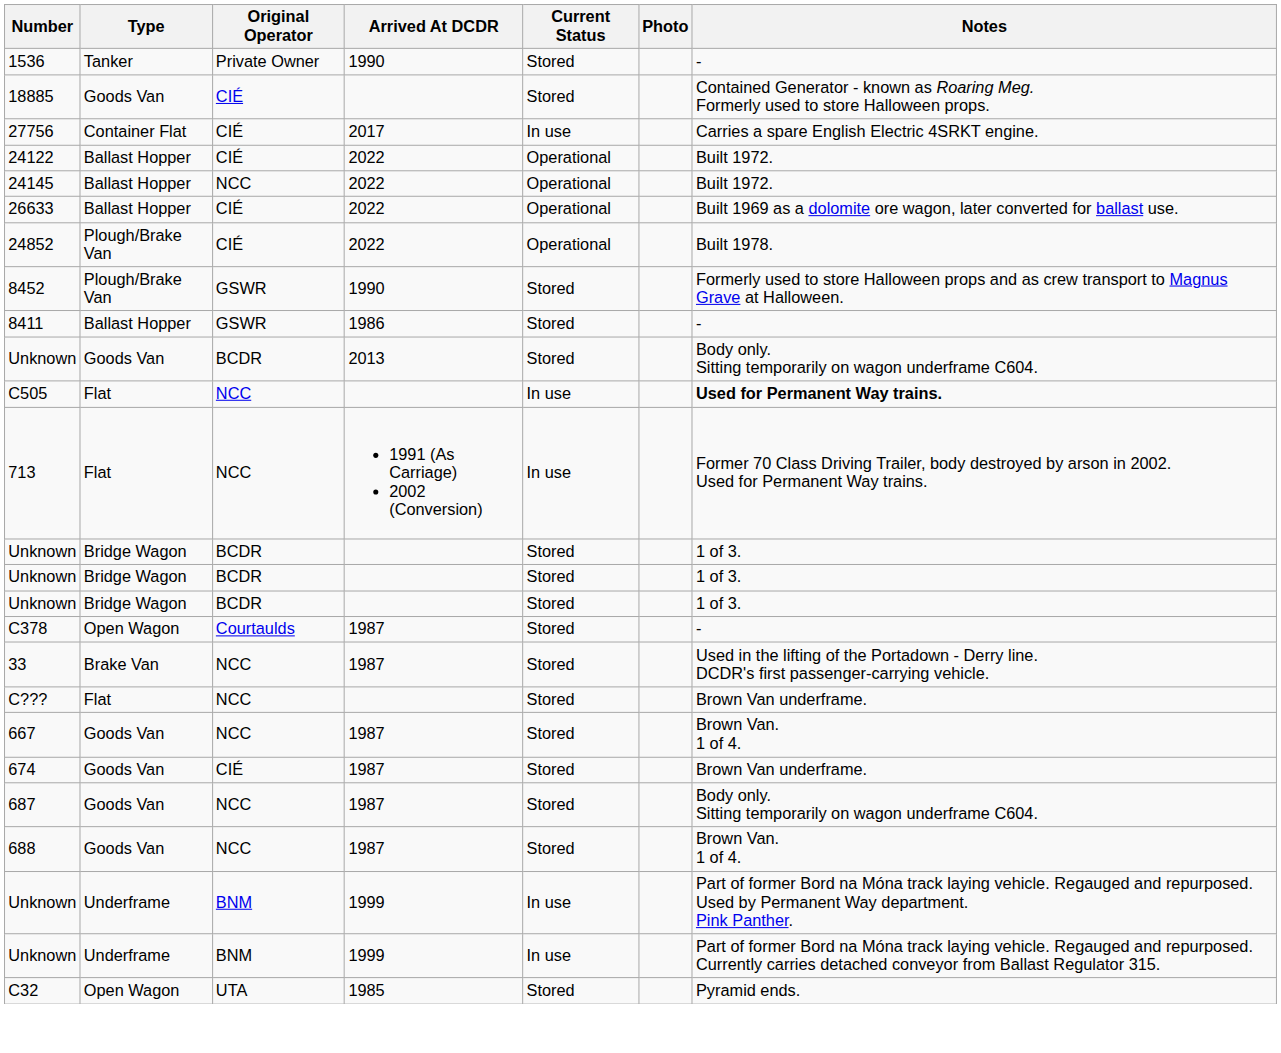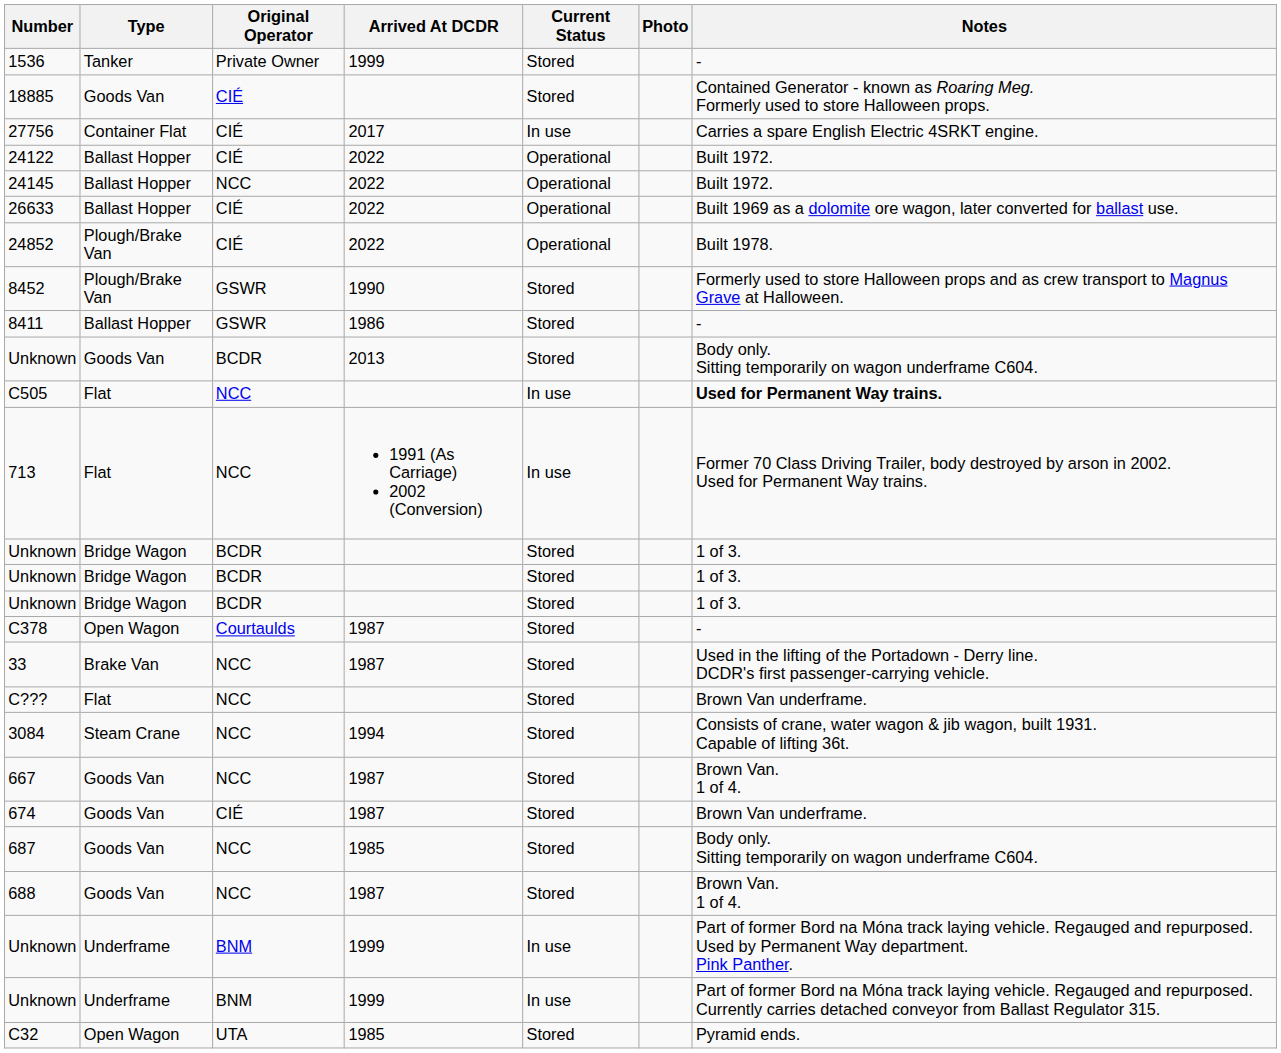1536 | Arrived At DCDR: 1990 -> 1999
+ row: 3084 | Steam Crane | NCC | 1994 | Stored | Consists of crane, water wagon & jib wagon, built 1931. Capable of lifting 36t.
687 | Arrived At DCDR: 1987 -> 1985
